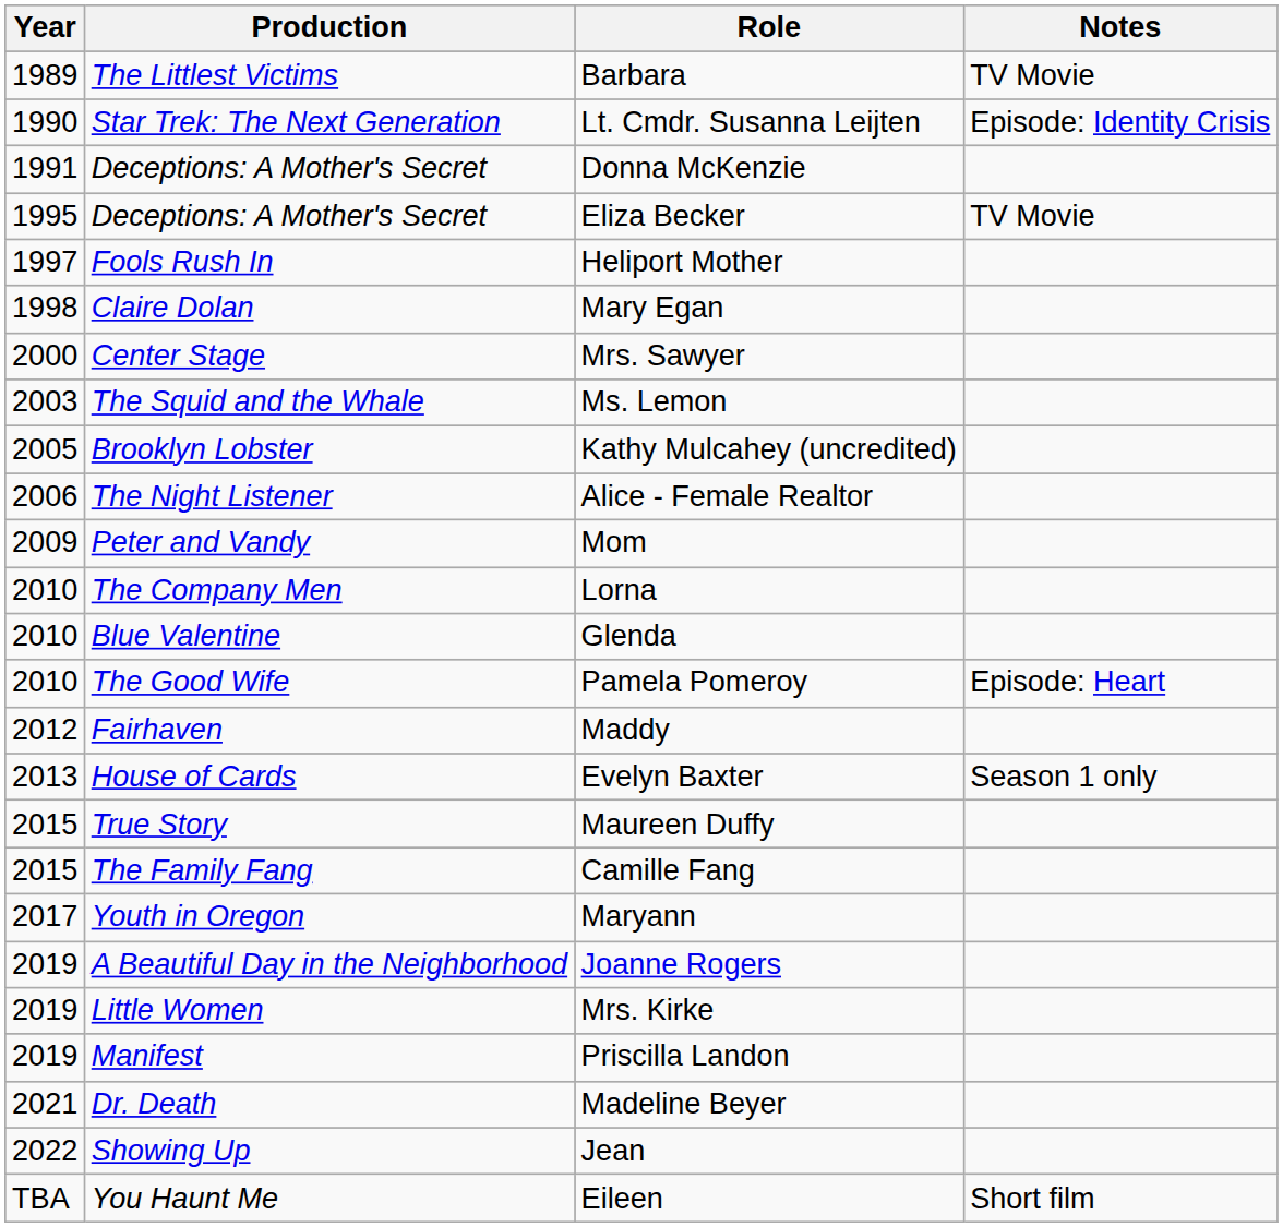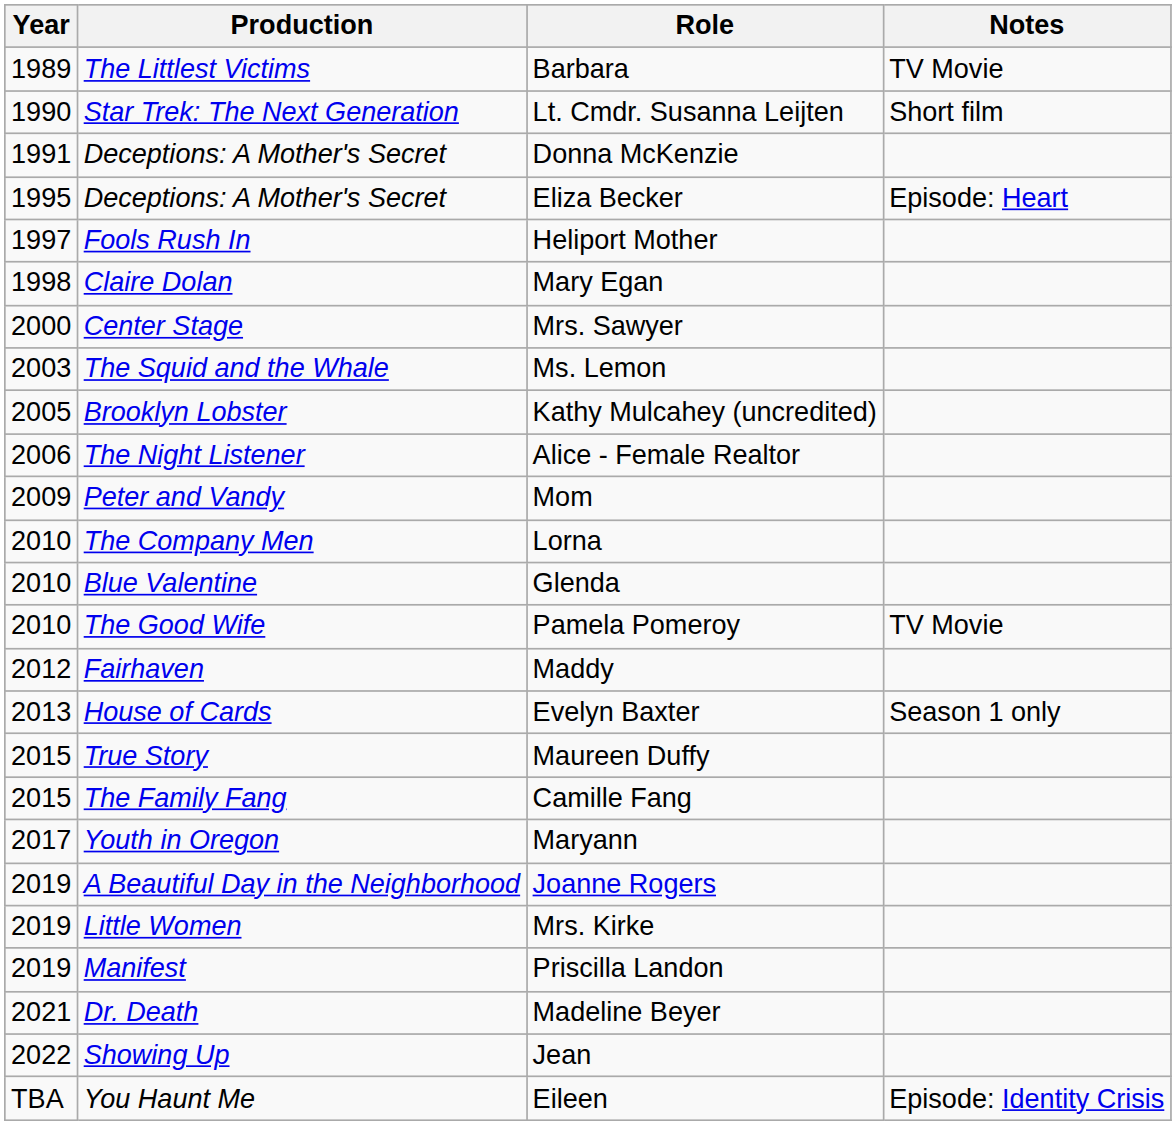Lt. Cmdr. Susanna Leijten | Notes: Episode: Identity Crisis -> Short film
Eliza Becker | Notes: TV Movie -> Episode: Heart
Pamela Pomeroy | Notes: Episode: Heart -> TV Movie
Eileen | Notes: Short film -> Episode: Identity Crisis
